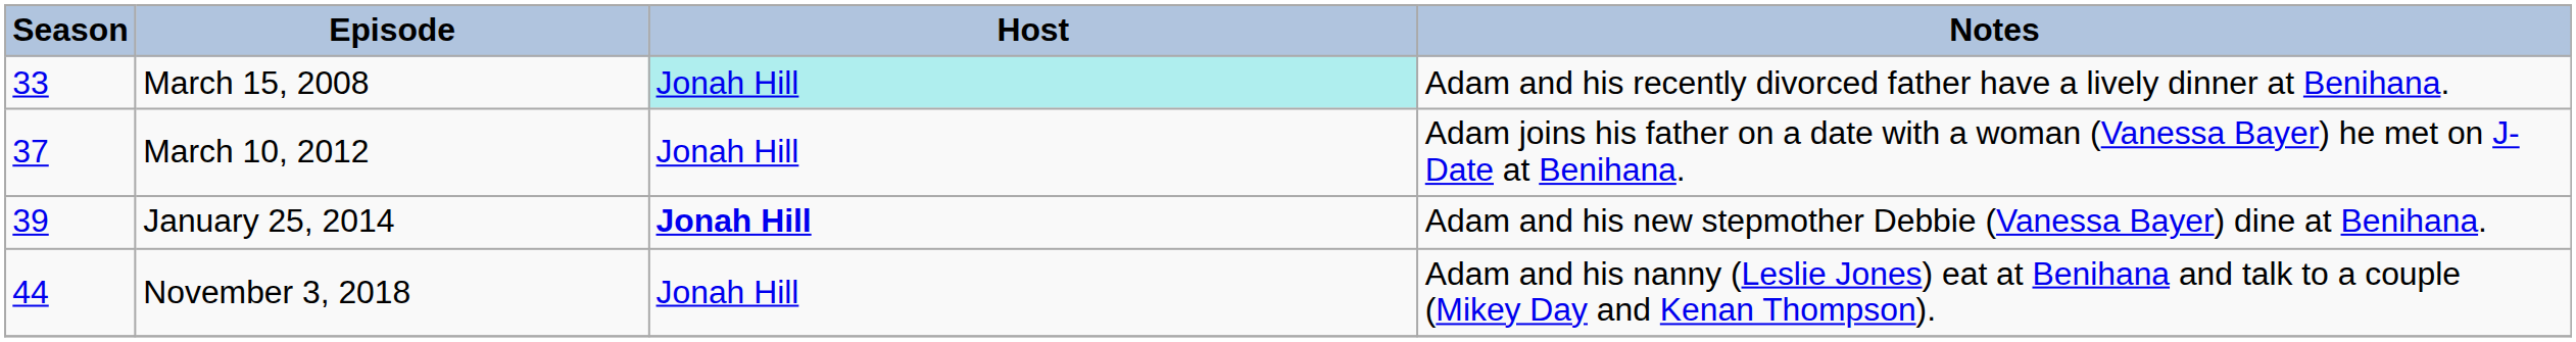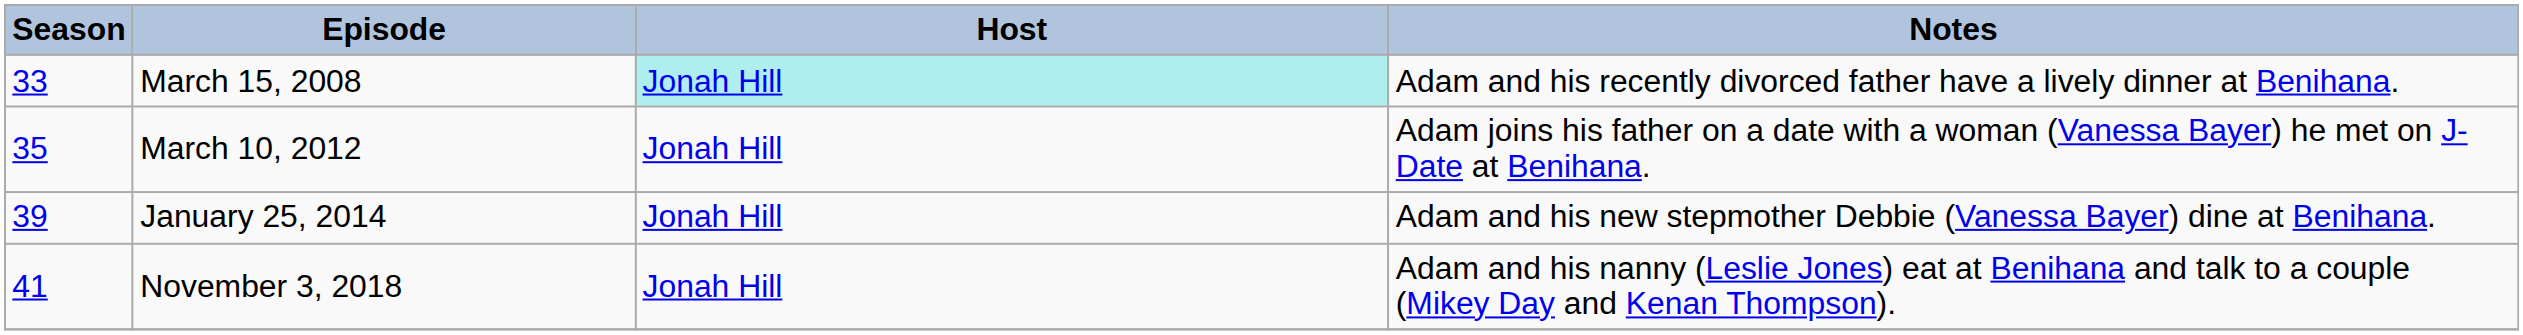March 10, 2012 | Season: 37 -> 35
January 25, 2014 | Host: bold -> normal
November 3, 2018 | Season: 44 -> 41
